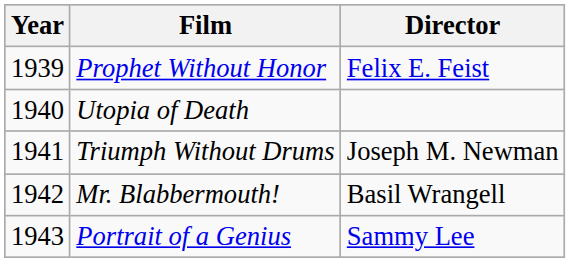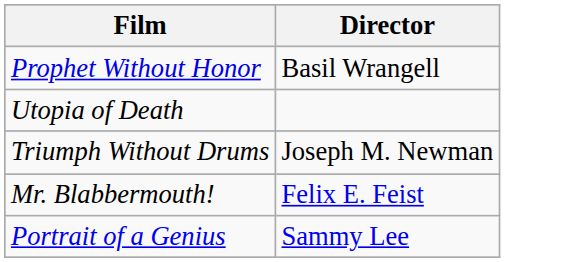- column: Year | 1939 | 1940 | 1941 | 1942 | 1943
Prophet Without Honor | Director: Felix E. Feist -> Basil Wrangell
Mr. Blabbermouth! | Director: Basil Wrangell -> Felix E. Feist
